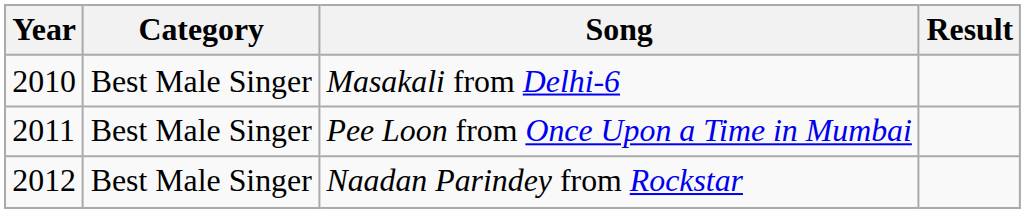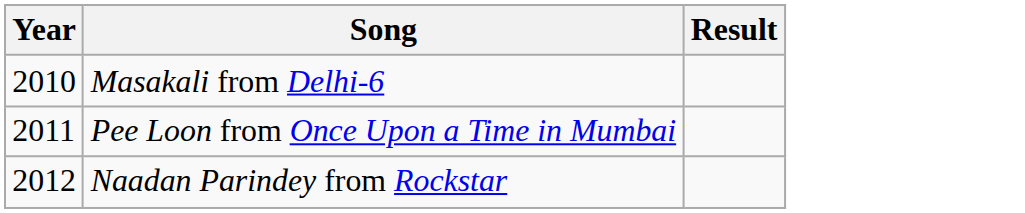- column: Category | Best Male Singer | Best Male Singer | Best Male Singer
